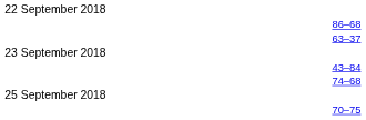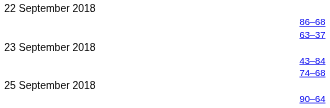+ row: 90–64
- row: 70–75
